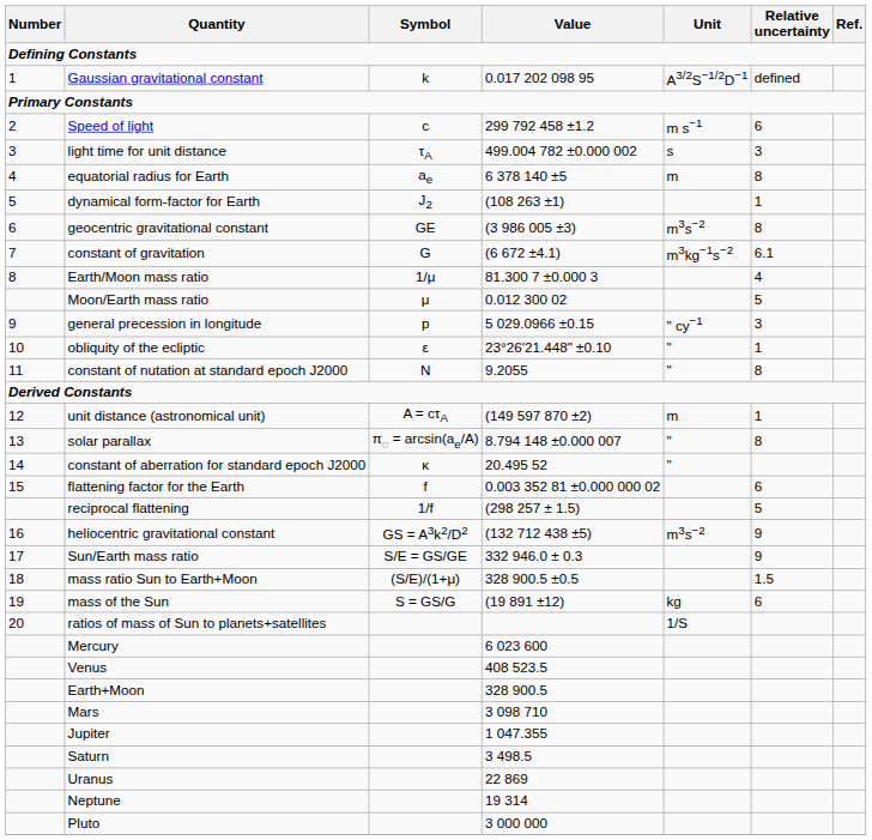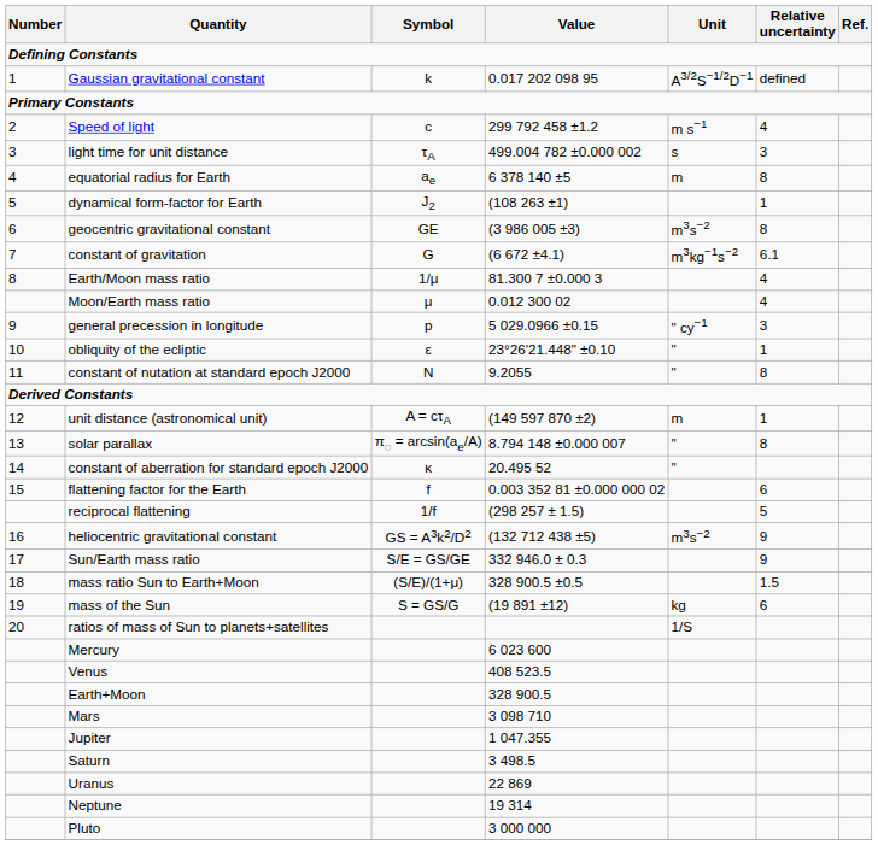Speed of light | Relative uncertainty: 6 -> 4
Moon/Earth mass ratio | Relative uncertainty: 5 -> 4
